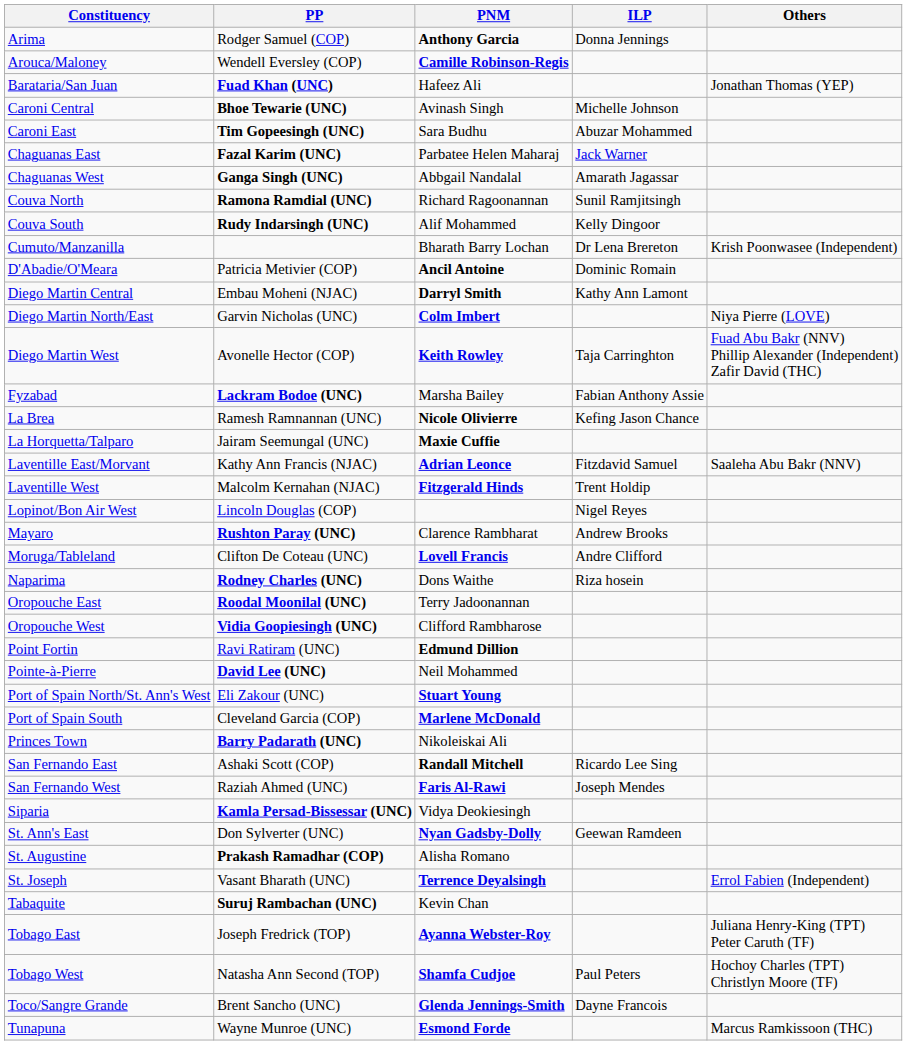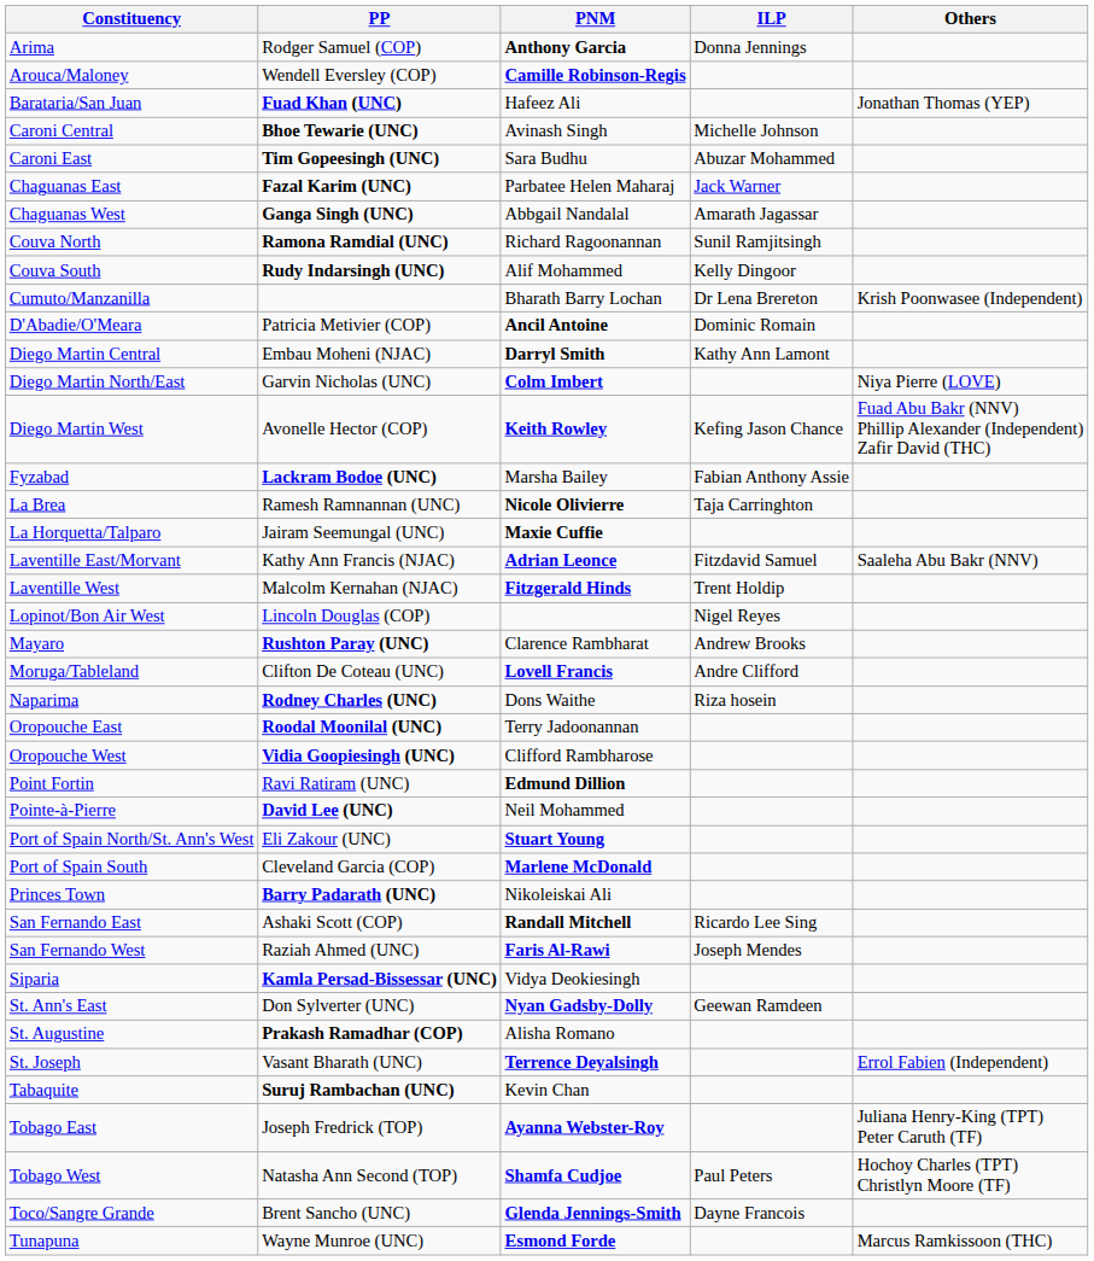Diego Martin West | ILP: Taja Carringhton -> Kefing Jason Chance
La Brea | ILP: Kefing Jason Chance -> Taja Carringhton
